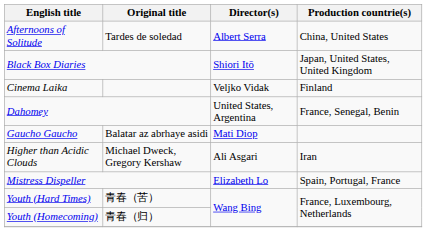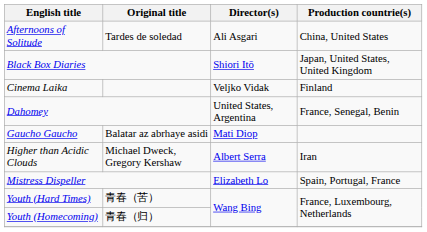Afternoons of Solitude | Director(s): Albert Serra -> Ali Asgari
Higher than Acidic Clouds | Director(s): Ali Asgari -> Albert Serra
